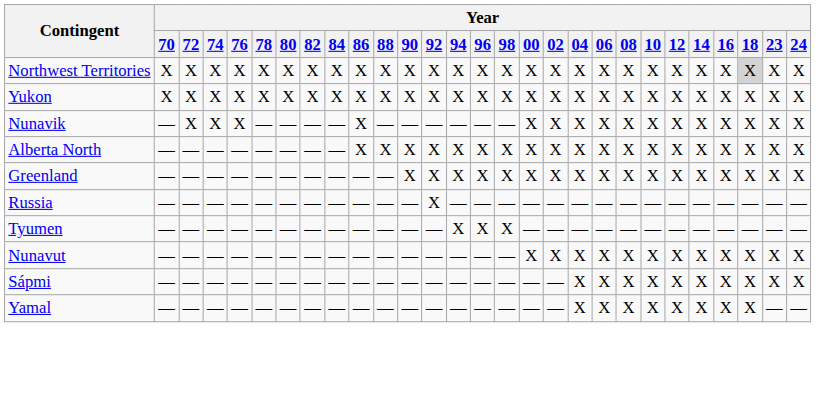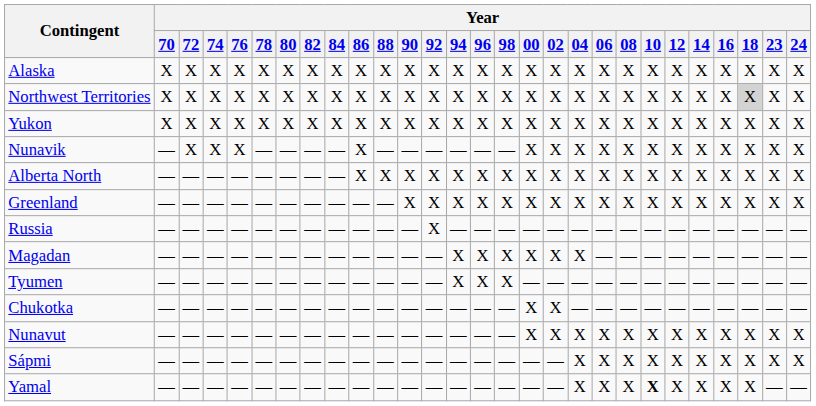+ row: Alaska | X | X | X | X | X | X | X | X | X | X | X | X | X | X | X | X | X | X | X | X | X | X | X | X | X | X | X
+ row: Magadan | — | — | — | — | — | — | — | — | — | — | — | — | X | X | X | X | X | X | — | — | — | — | — | — | — | — | —
+ row: Chukotka | — | — | — | — | — | — | — | — | — | — | — | — | — | — | — | X | X | — | — | — | — | — | — | — | — | — | —
Yamal | Year / 10: normal -> bold
